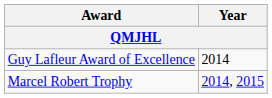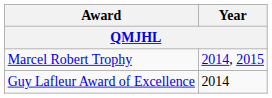rows swapped: Marcel Robert Trophy <-> Guy Lafleur Award of Excellence
